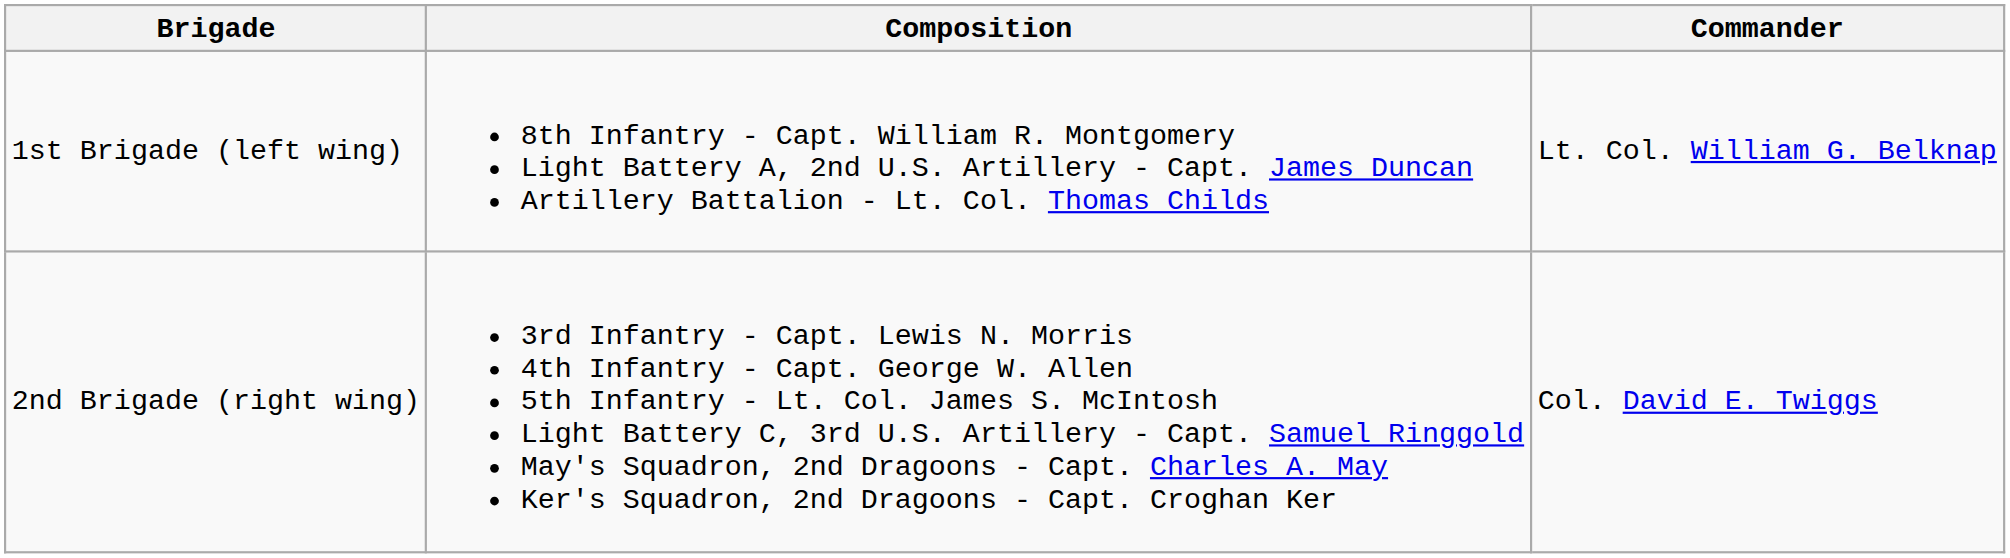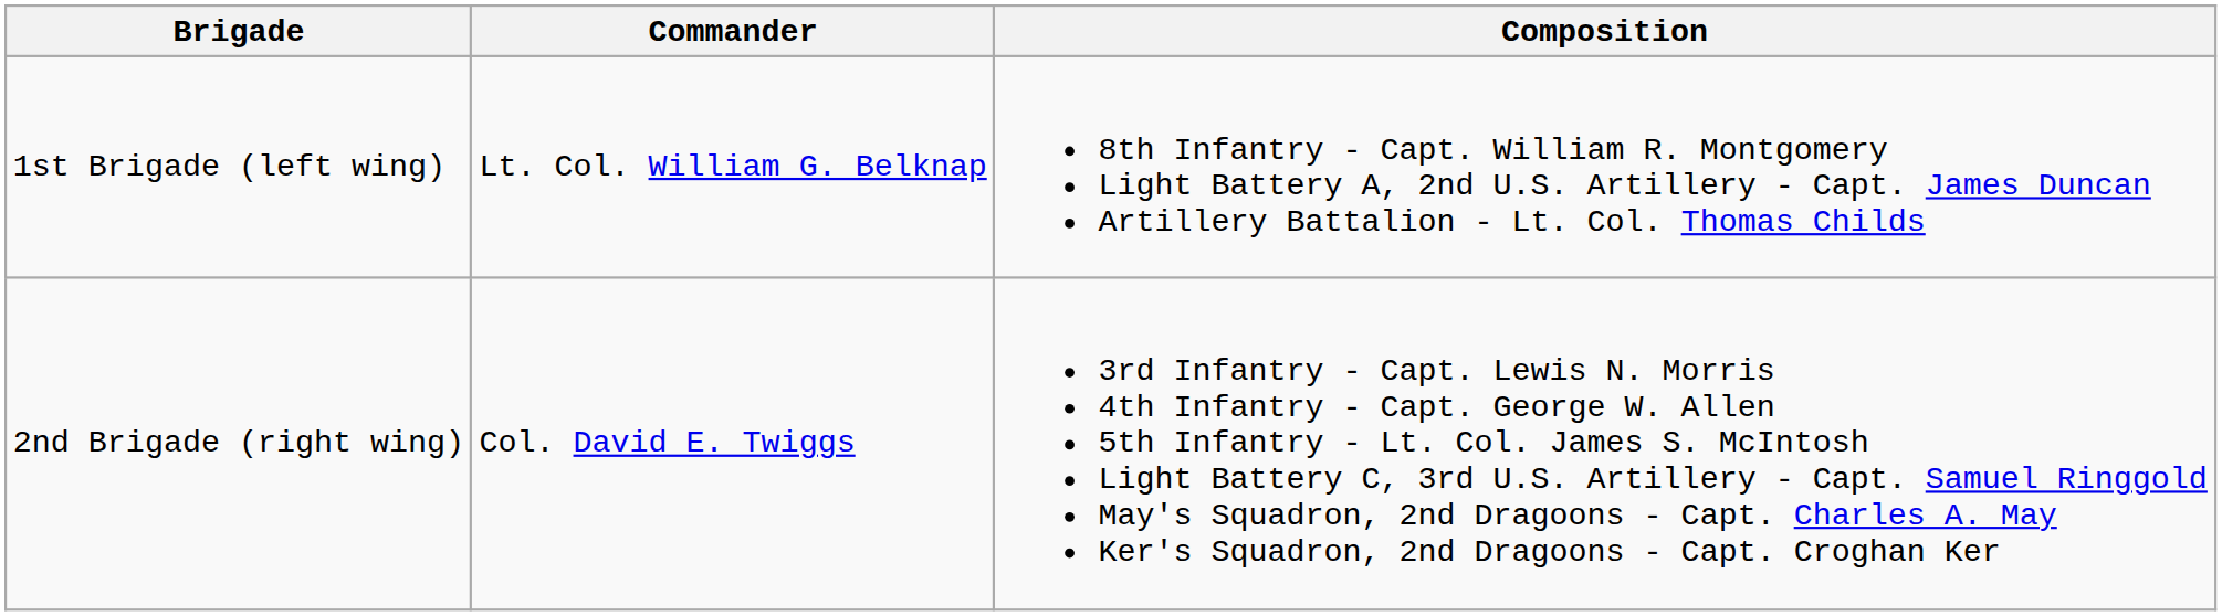columns swapped: Commander <-> Composition
